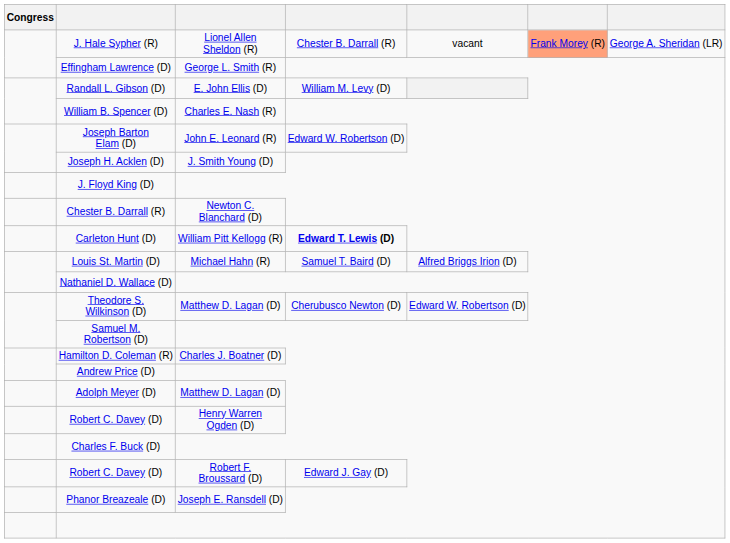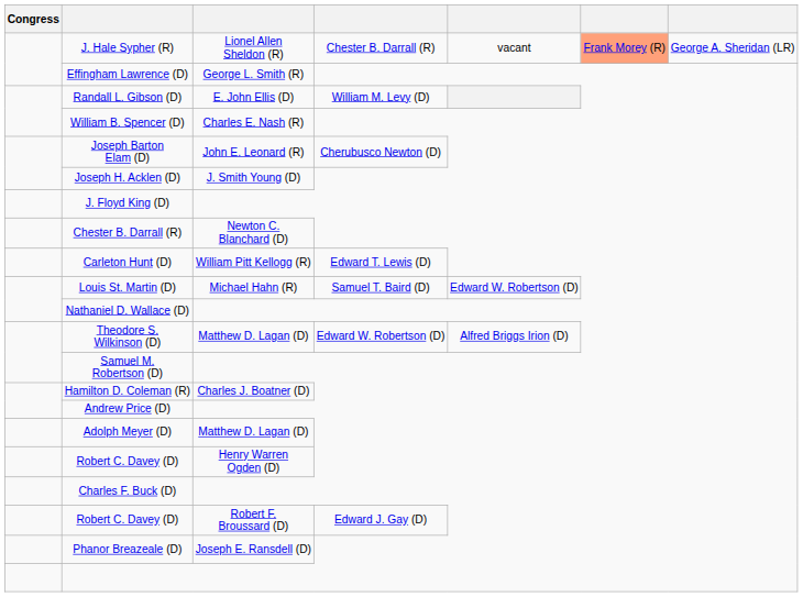Joseph Barton Elam (D) | column 4: Edward W. Robertson (D) -> Cherubusco Newton (D)
Carleton Hunt (D) | column 4: bold -> normal
Louis St. Martin (D) | column 5: Alfred Briggs Irion (D) -> Edward W. Robertson (D)
Theodore S. Wilkinson (D) | column 4: Cherubusco Newton (D) -> Edward W. Robertson (D)
Theodore S. Wilkinson (D) | column 5: Edward W. Robertson (D) -> Alfred Briggs Irion (D)
